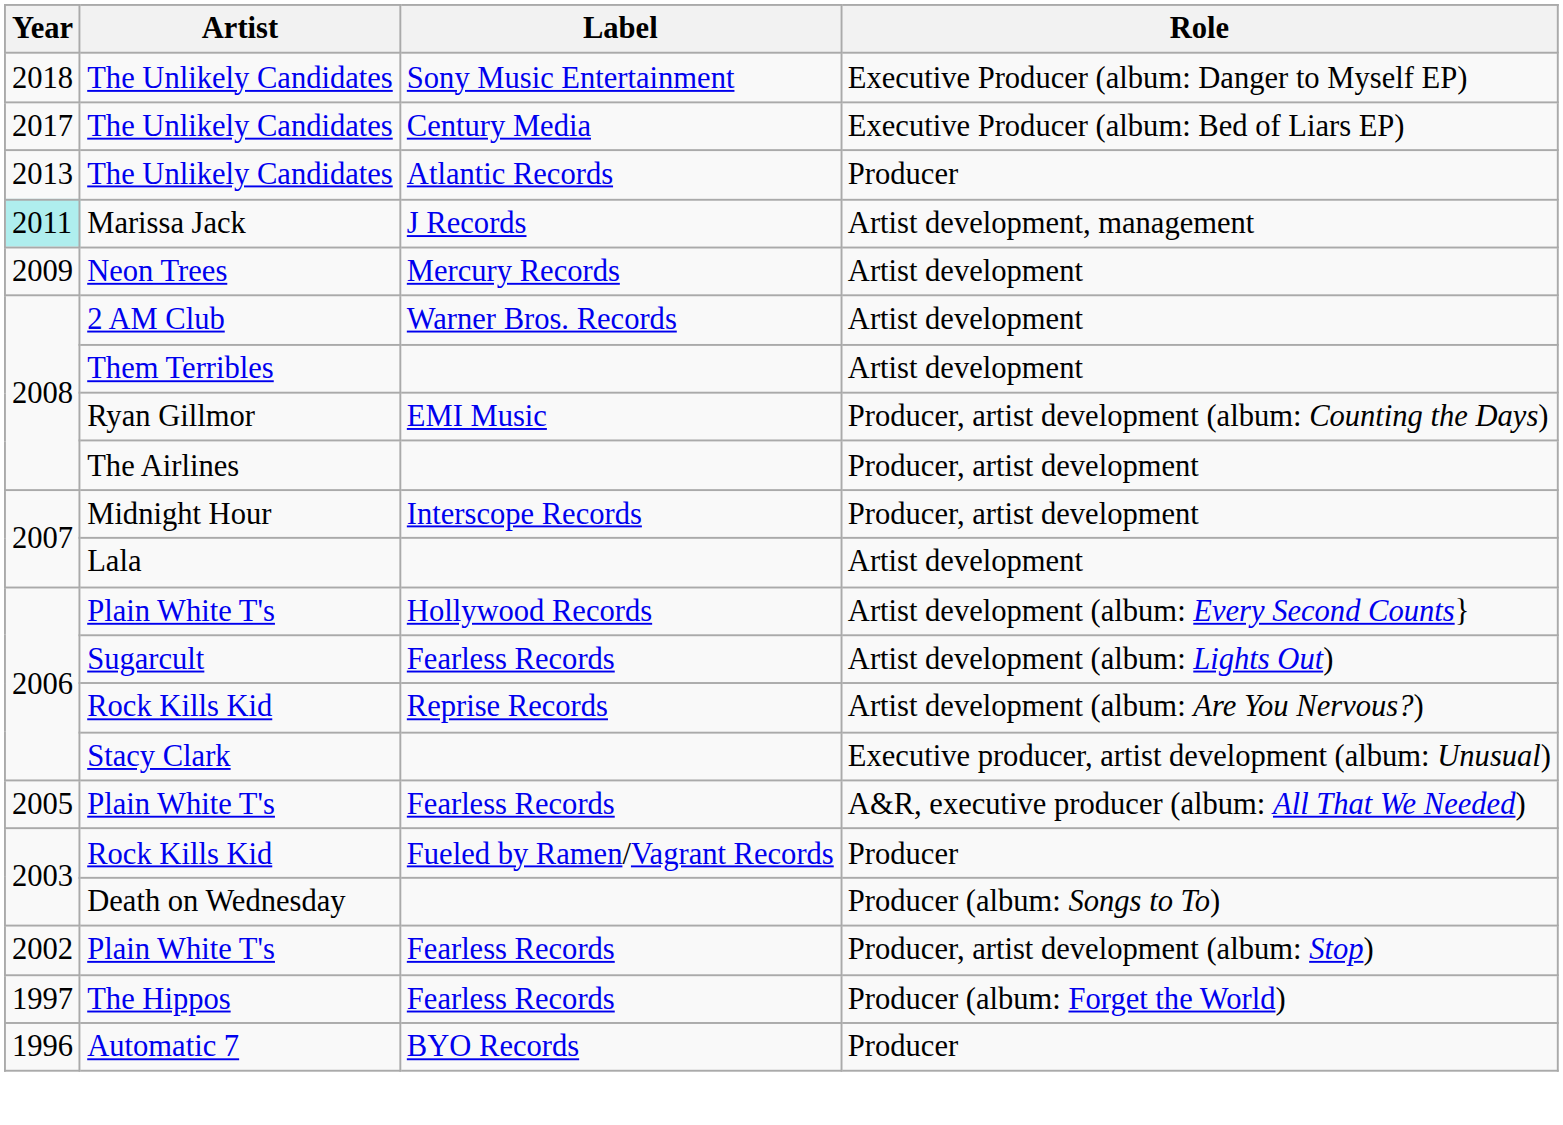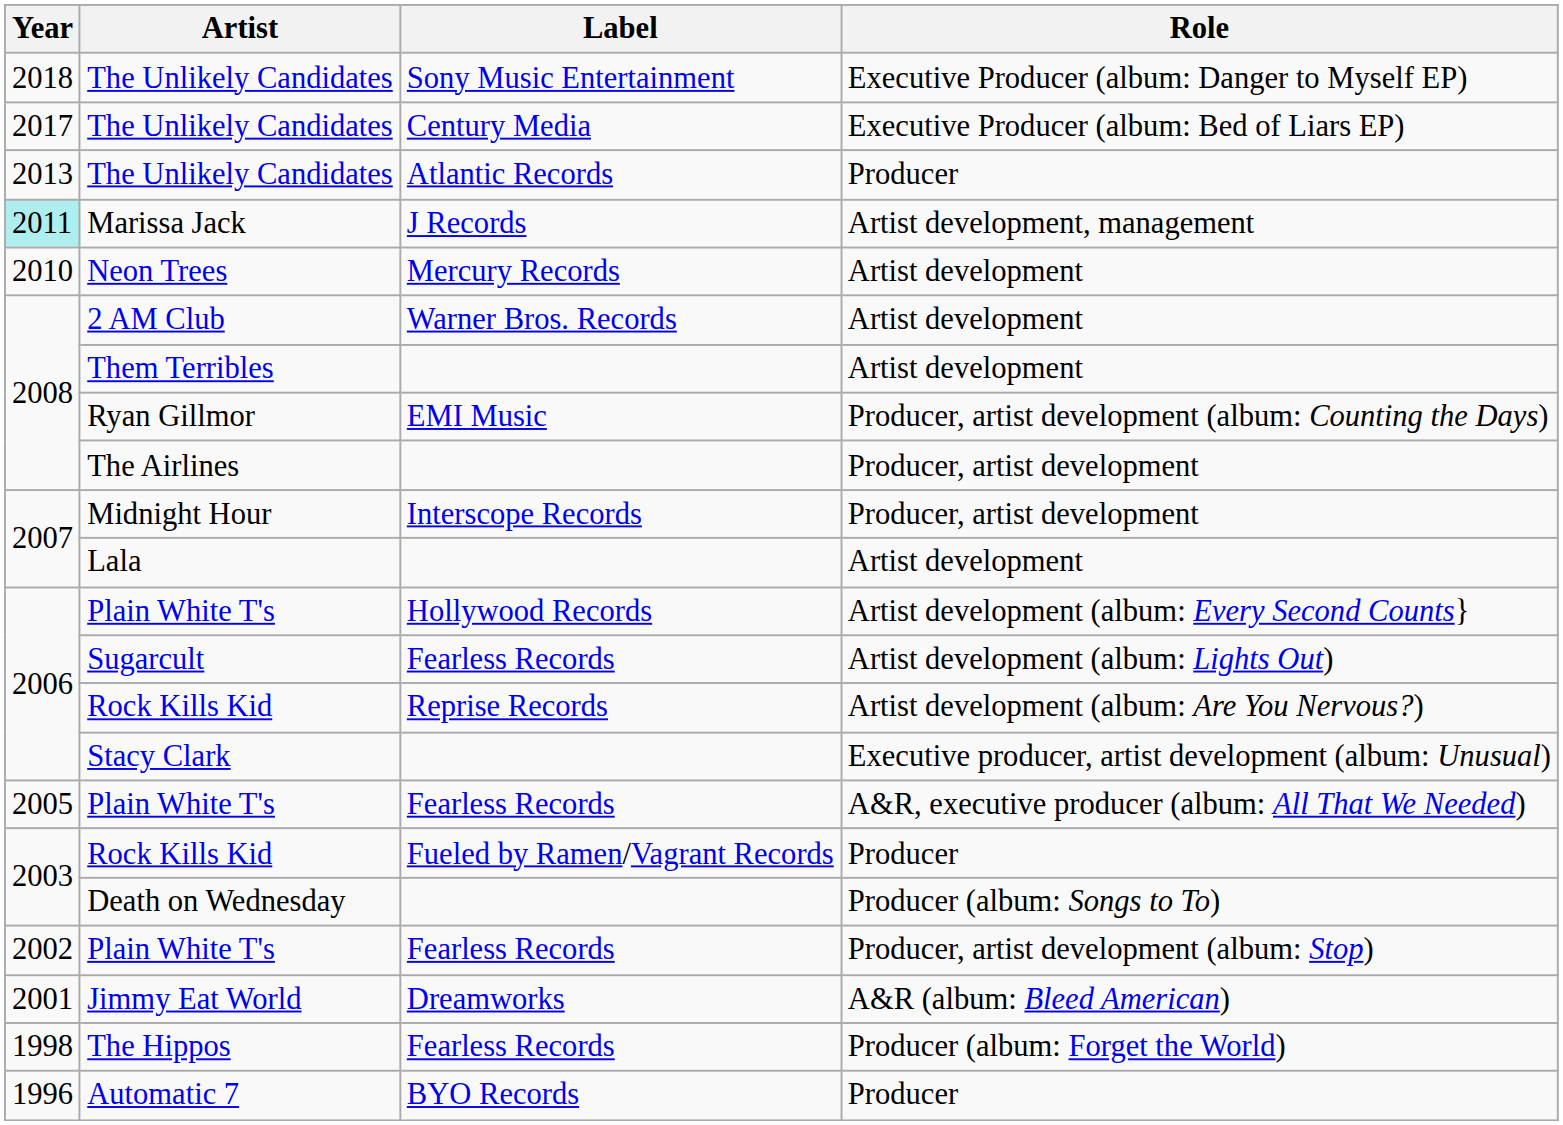Neon Trees | Year: 2009 -> 2010
+ row: 2001 | Jimmy Eat World | Dreamworks | A&R (album: Bleed American)
The Hippos | Year: 1997 -> 1998
